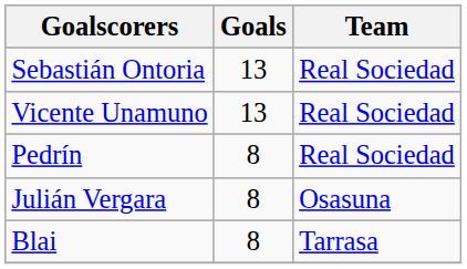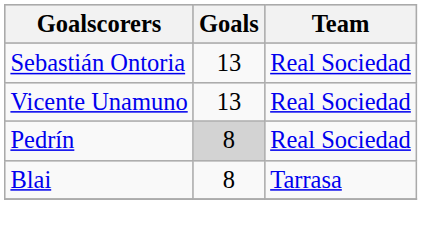Pedrín | Goals: no background -> lightgrey background
- row: Julián Vergara | 8 | Osasuna
